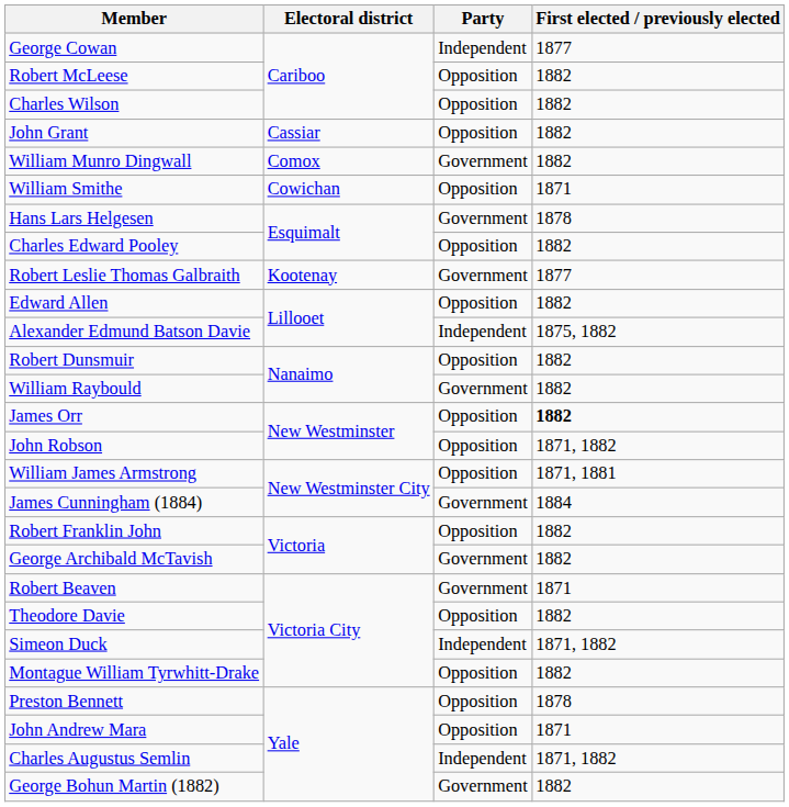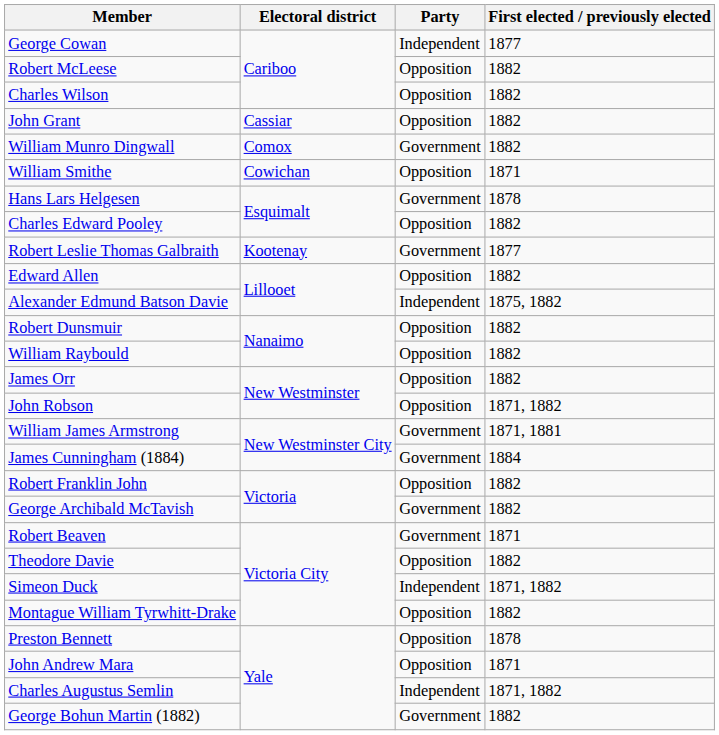William Raybould | Party: Government -> Opposition
James Orr | First elected / previously elected: bold -> normal
William James Armstrong | Party: Opposition -> Government
